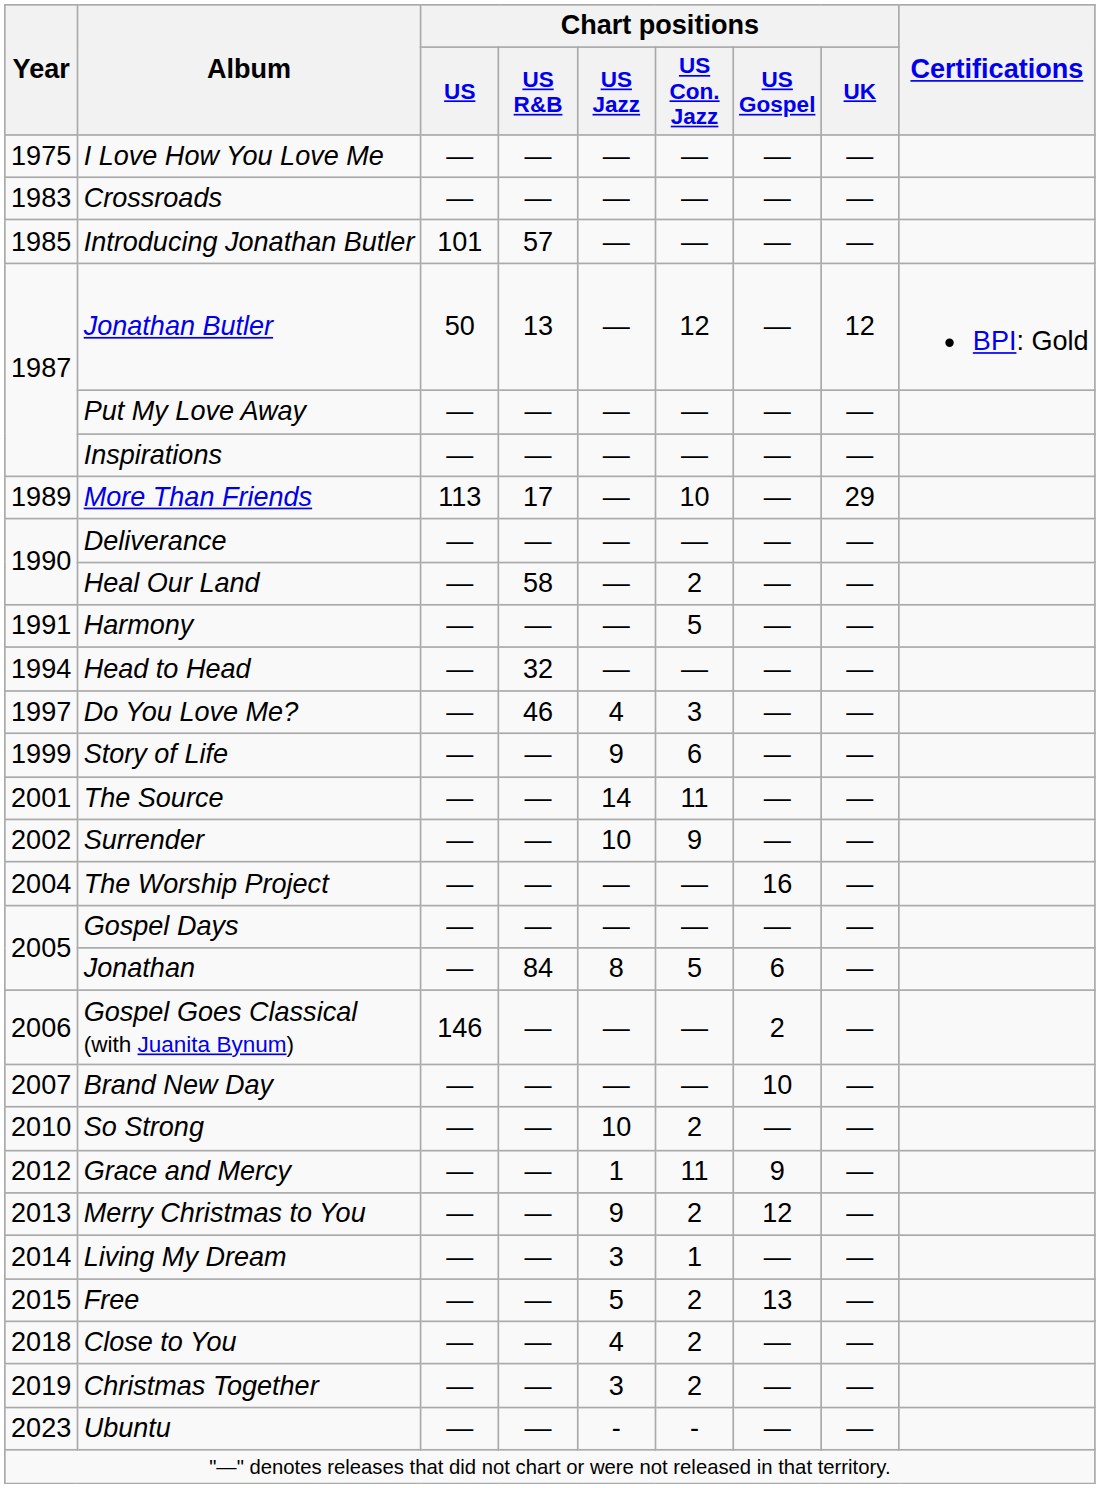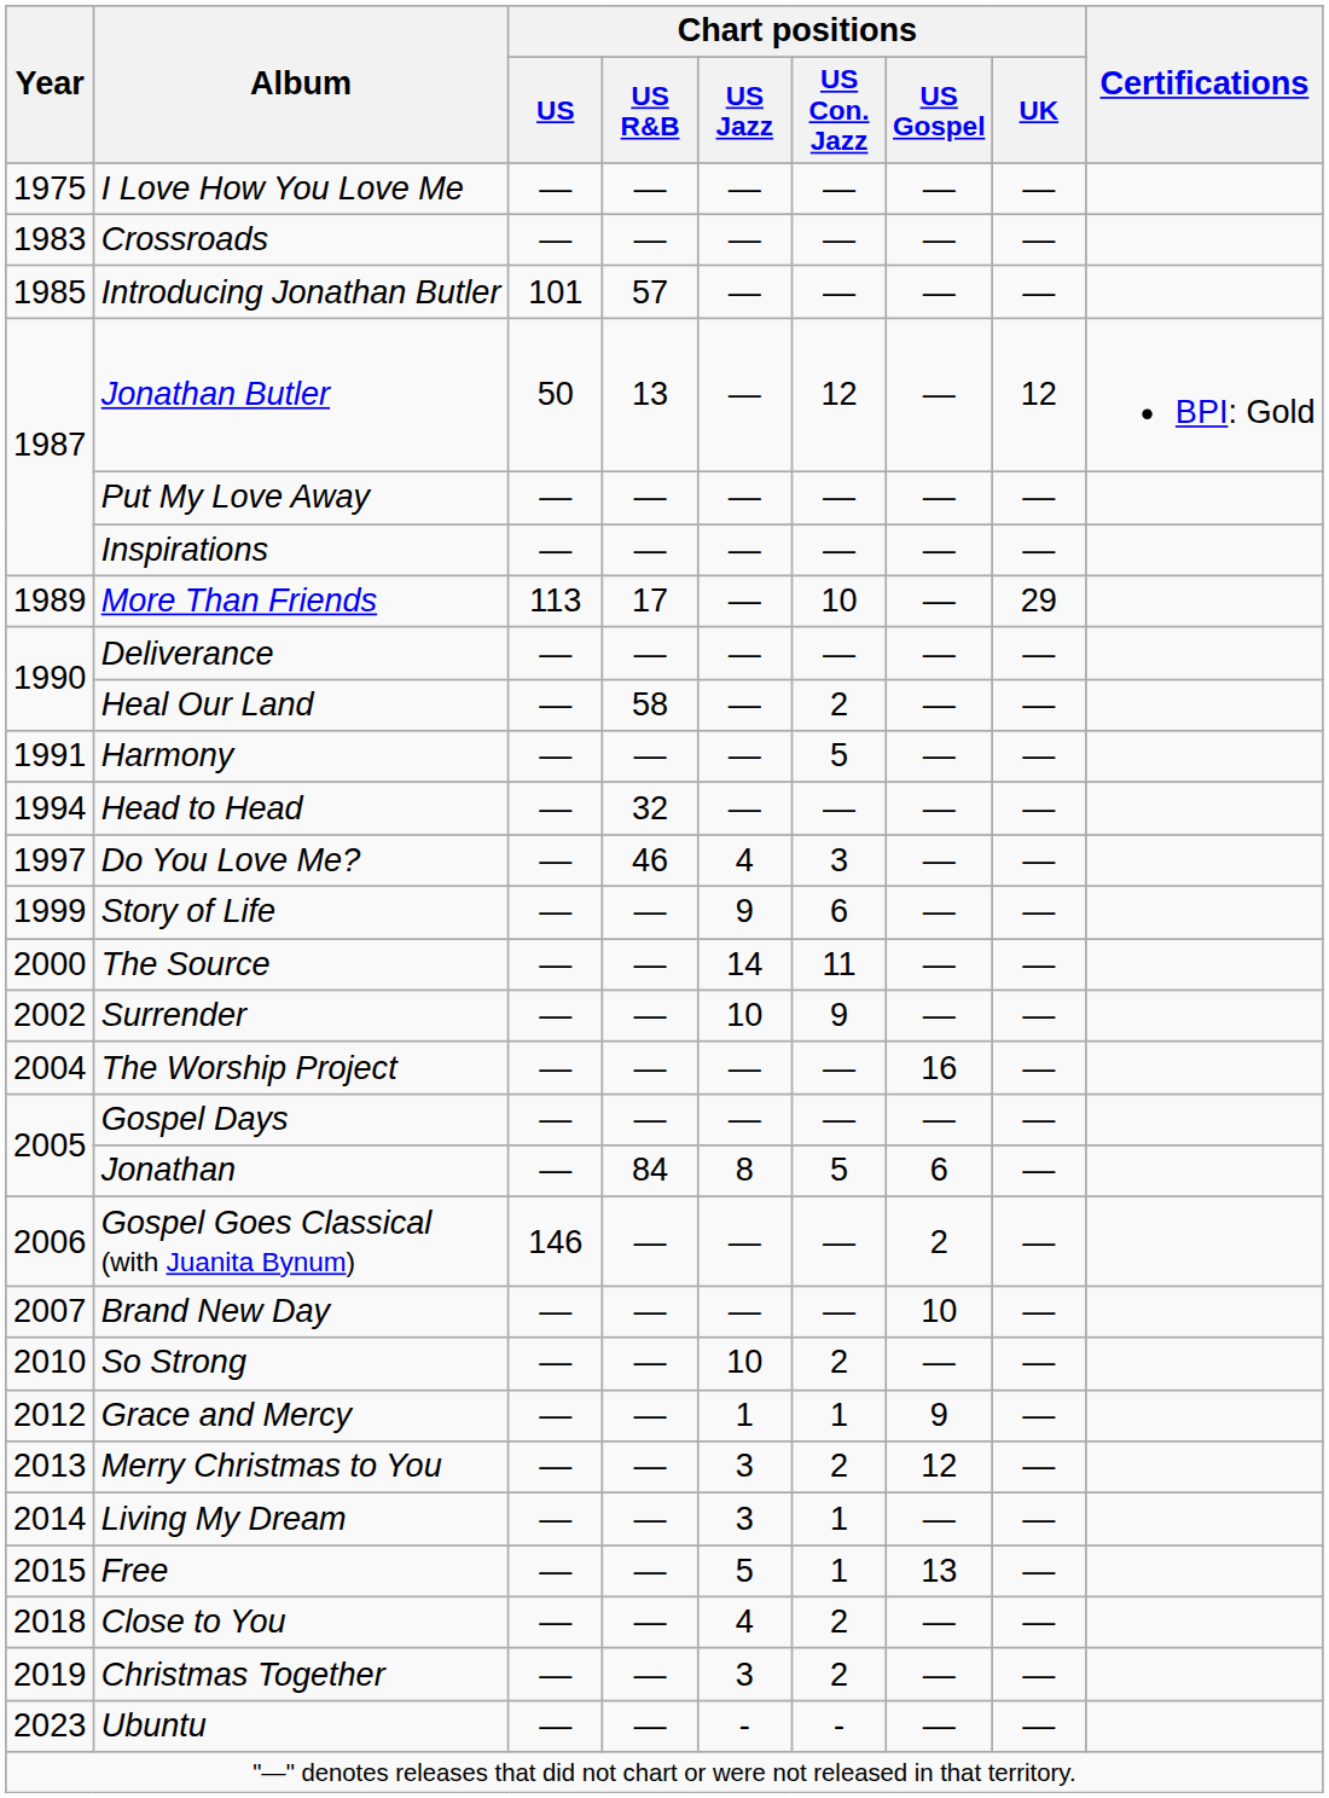The Source | Year: 2001 -> 2000
Grace and Mercy | Chart positions / US Con. Jazz: 11 -> 1
Merry Christmas to You | Chart positions / US Jazz: 9 -> 3
Free | Chart positions / US Con. Jazz: 2 -> 1
